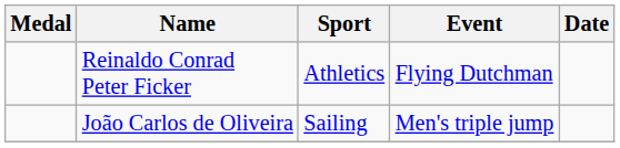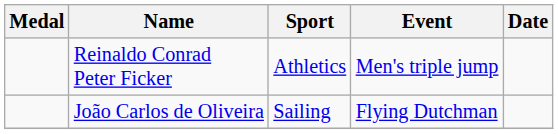Reinaldo Conrad Peter Ficker | Event: Flying Dutchman -> Men's triple jump
João Carlos de Oliveira | Event: Men's triple jump -> Flying Dutchman
